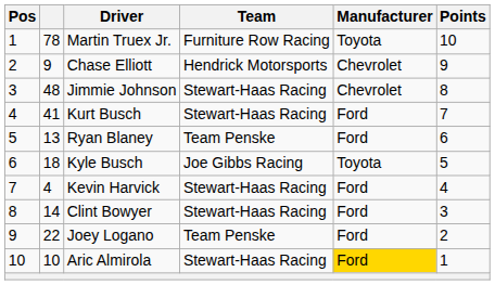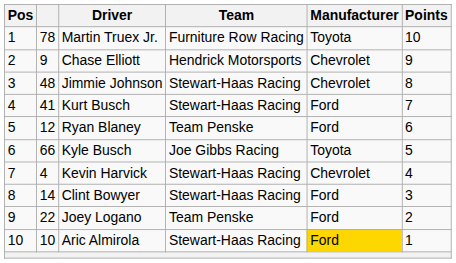Ryan Blaney | column 2: 13 -> 12
Kyle Busch | column 2: 18 -> 66
Kevin Harvick | Manufacturer: Ford -> Chevrolet
